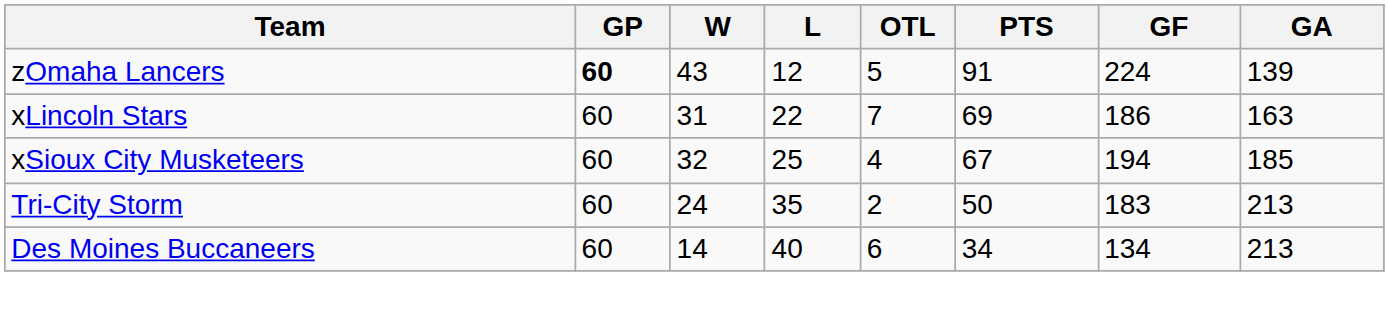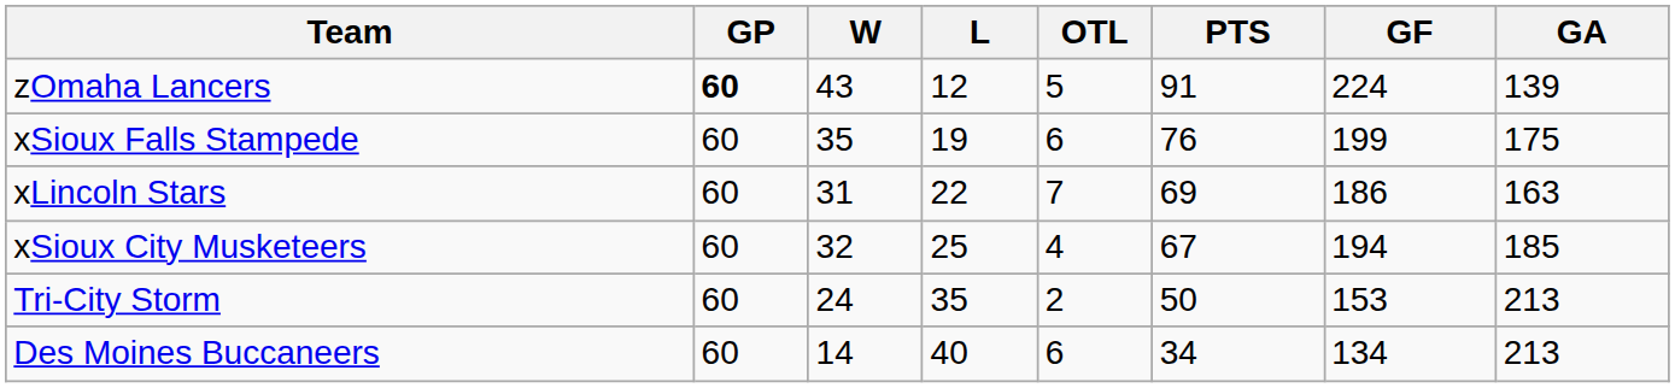+ row: xSioux Falls Stampede | 60 | 35 | 19 | 6 | 76 | 199 | 175
Tri-City Storm | GF: 183 -> 153
